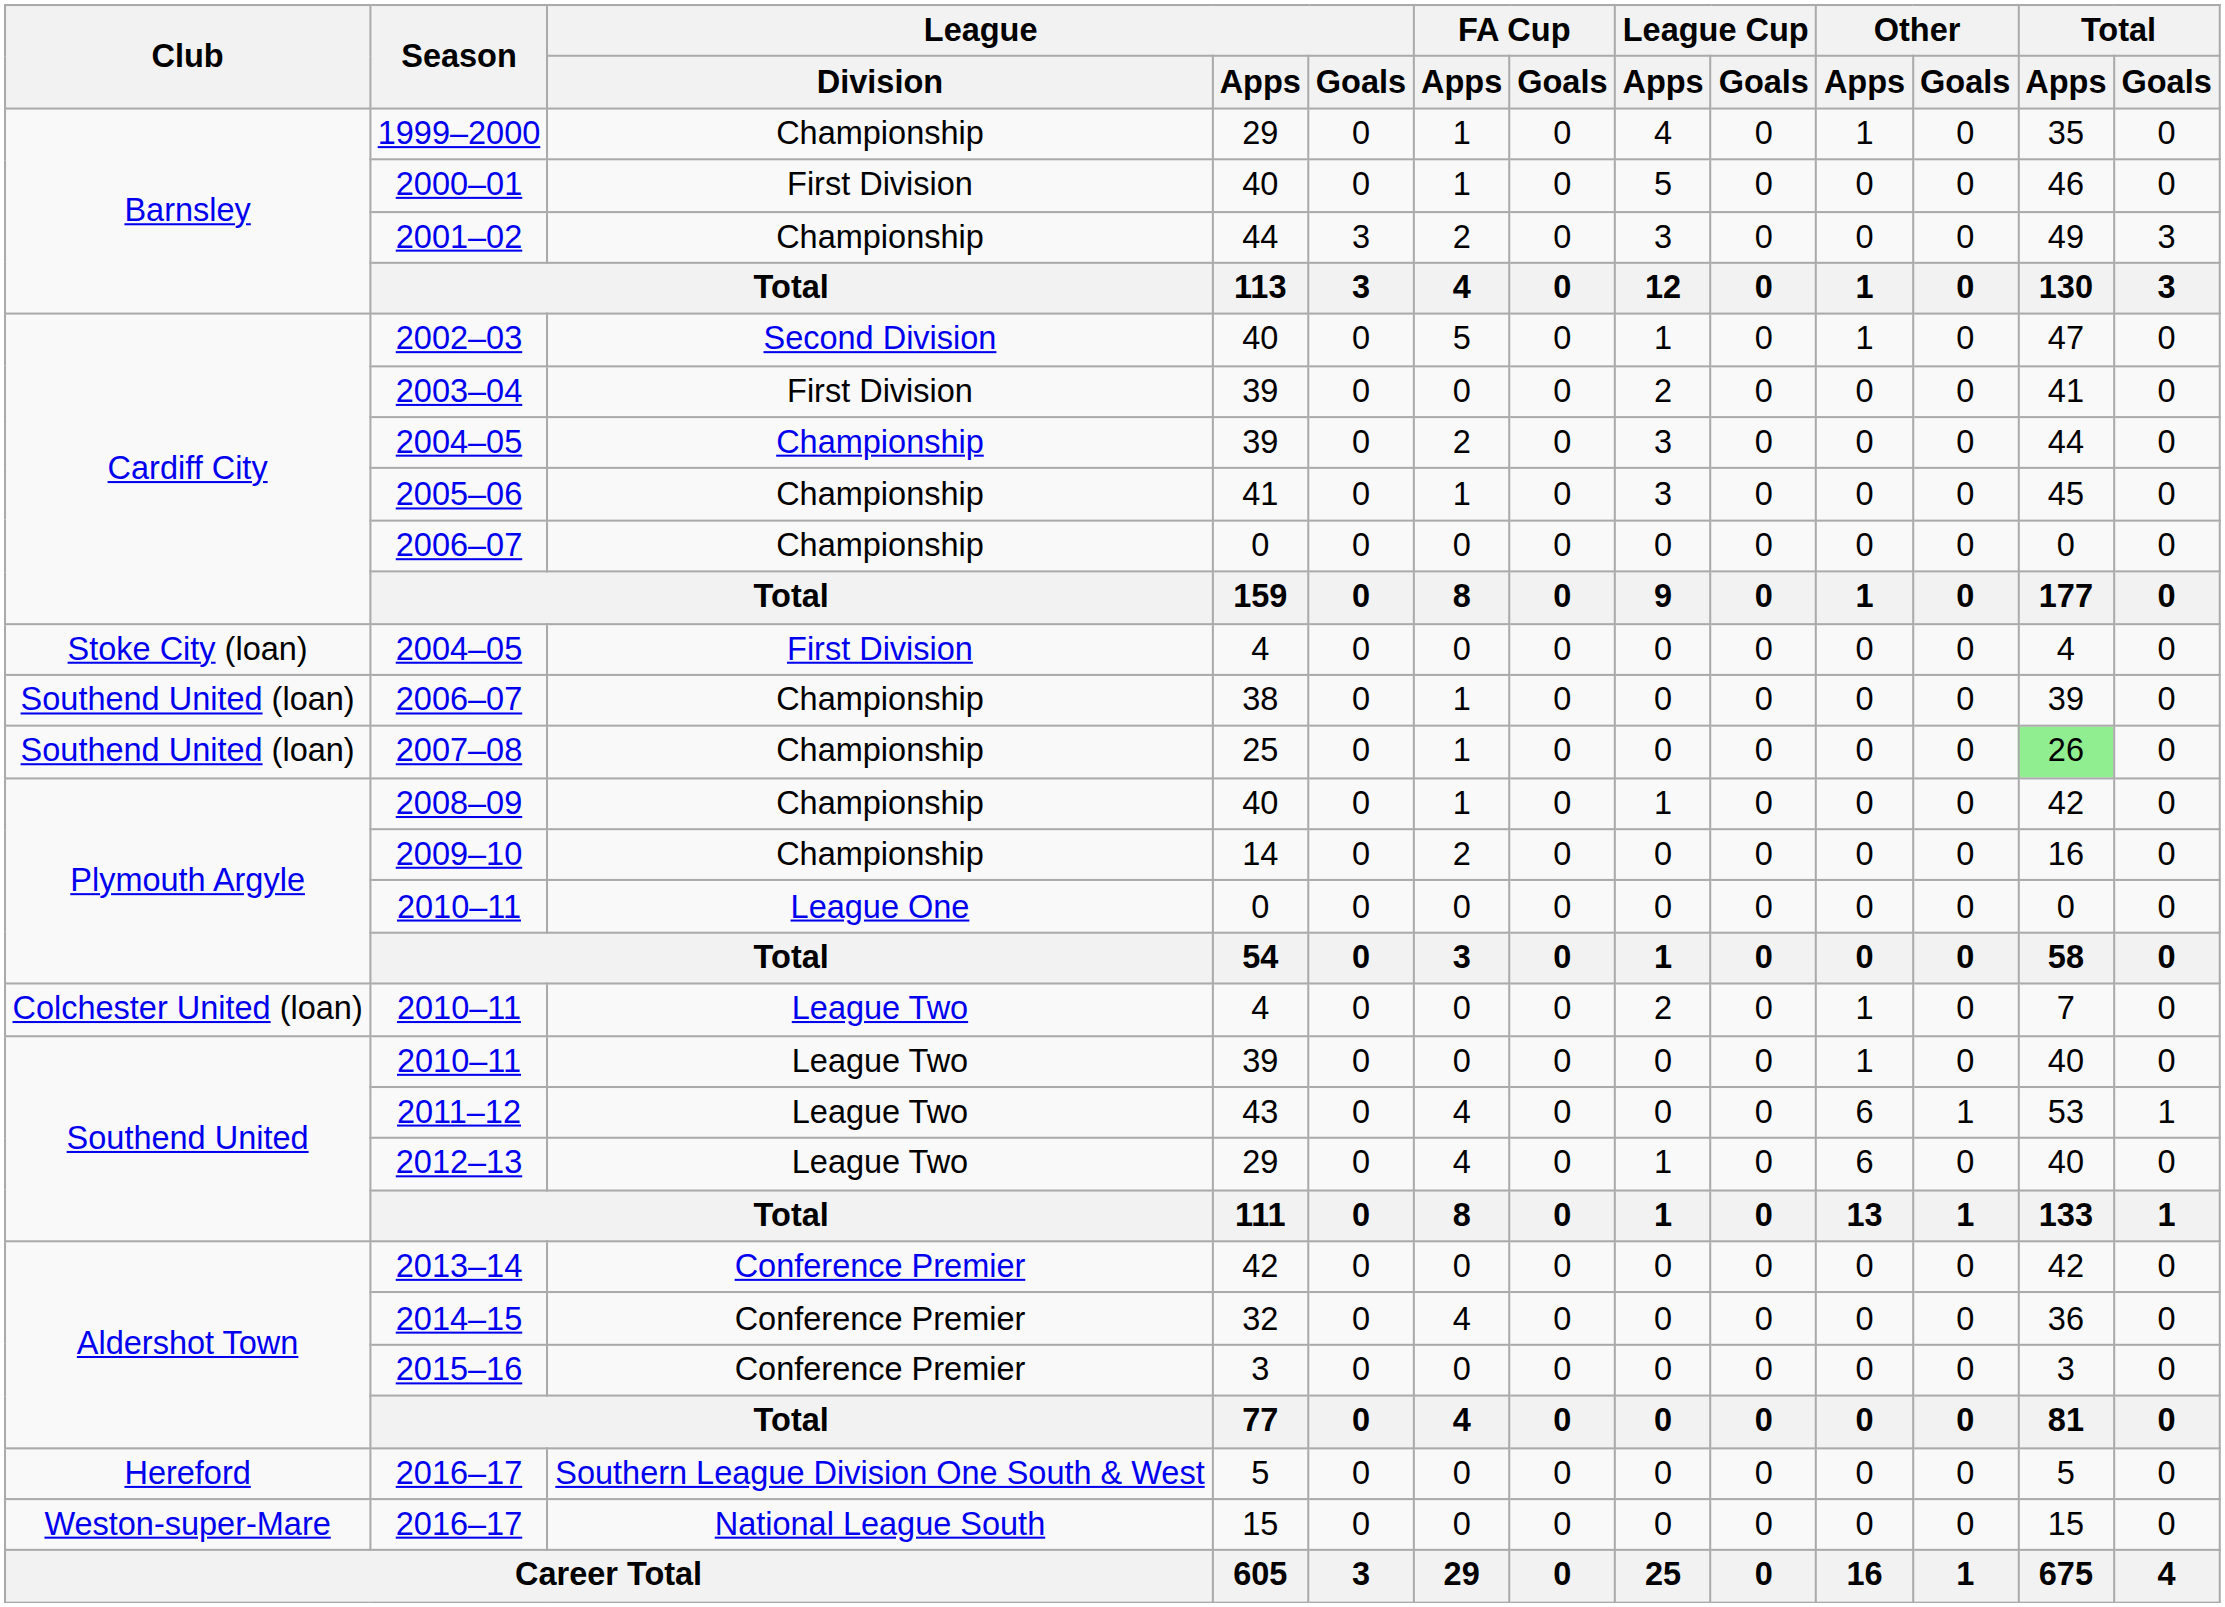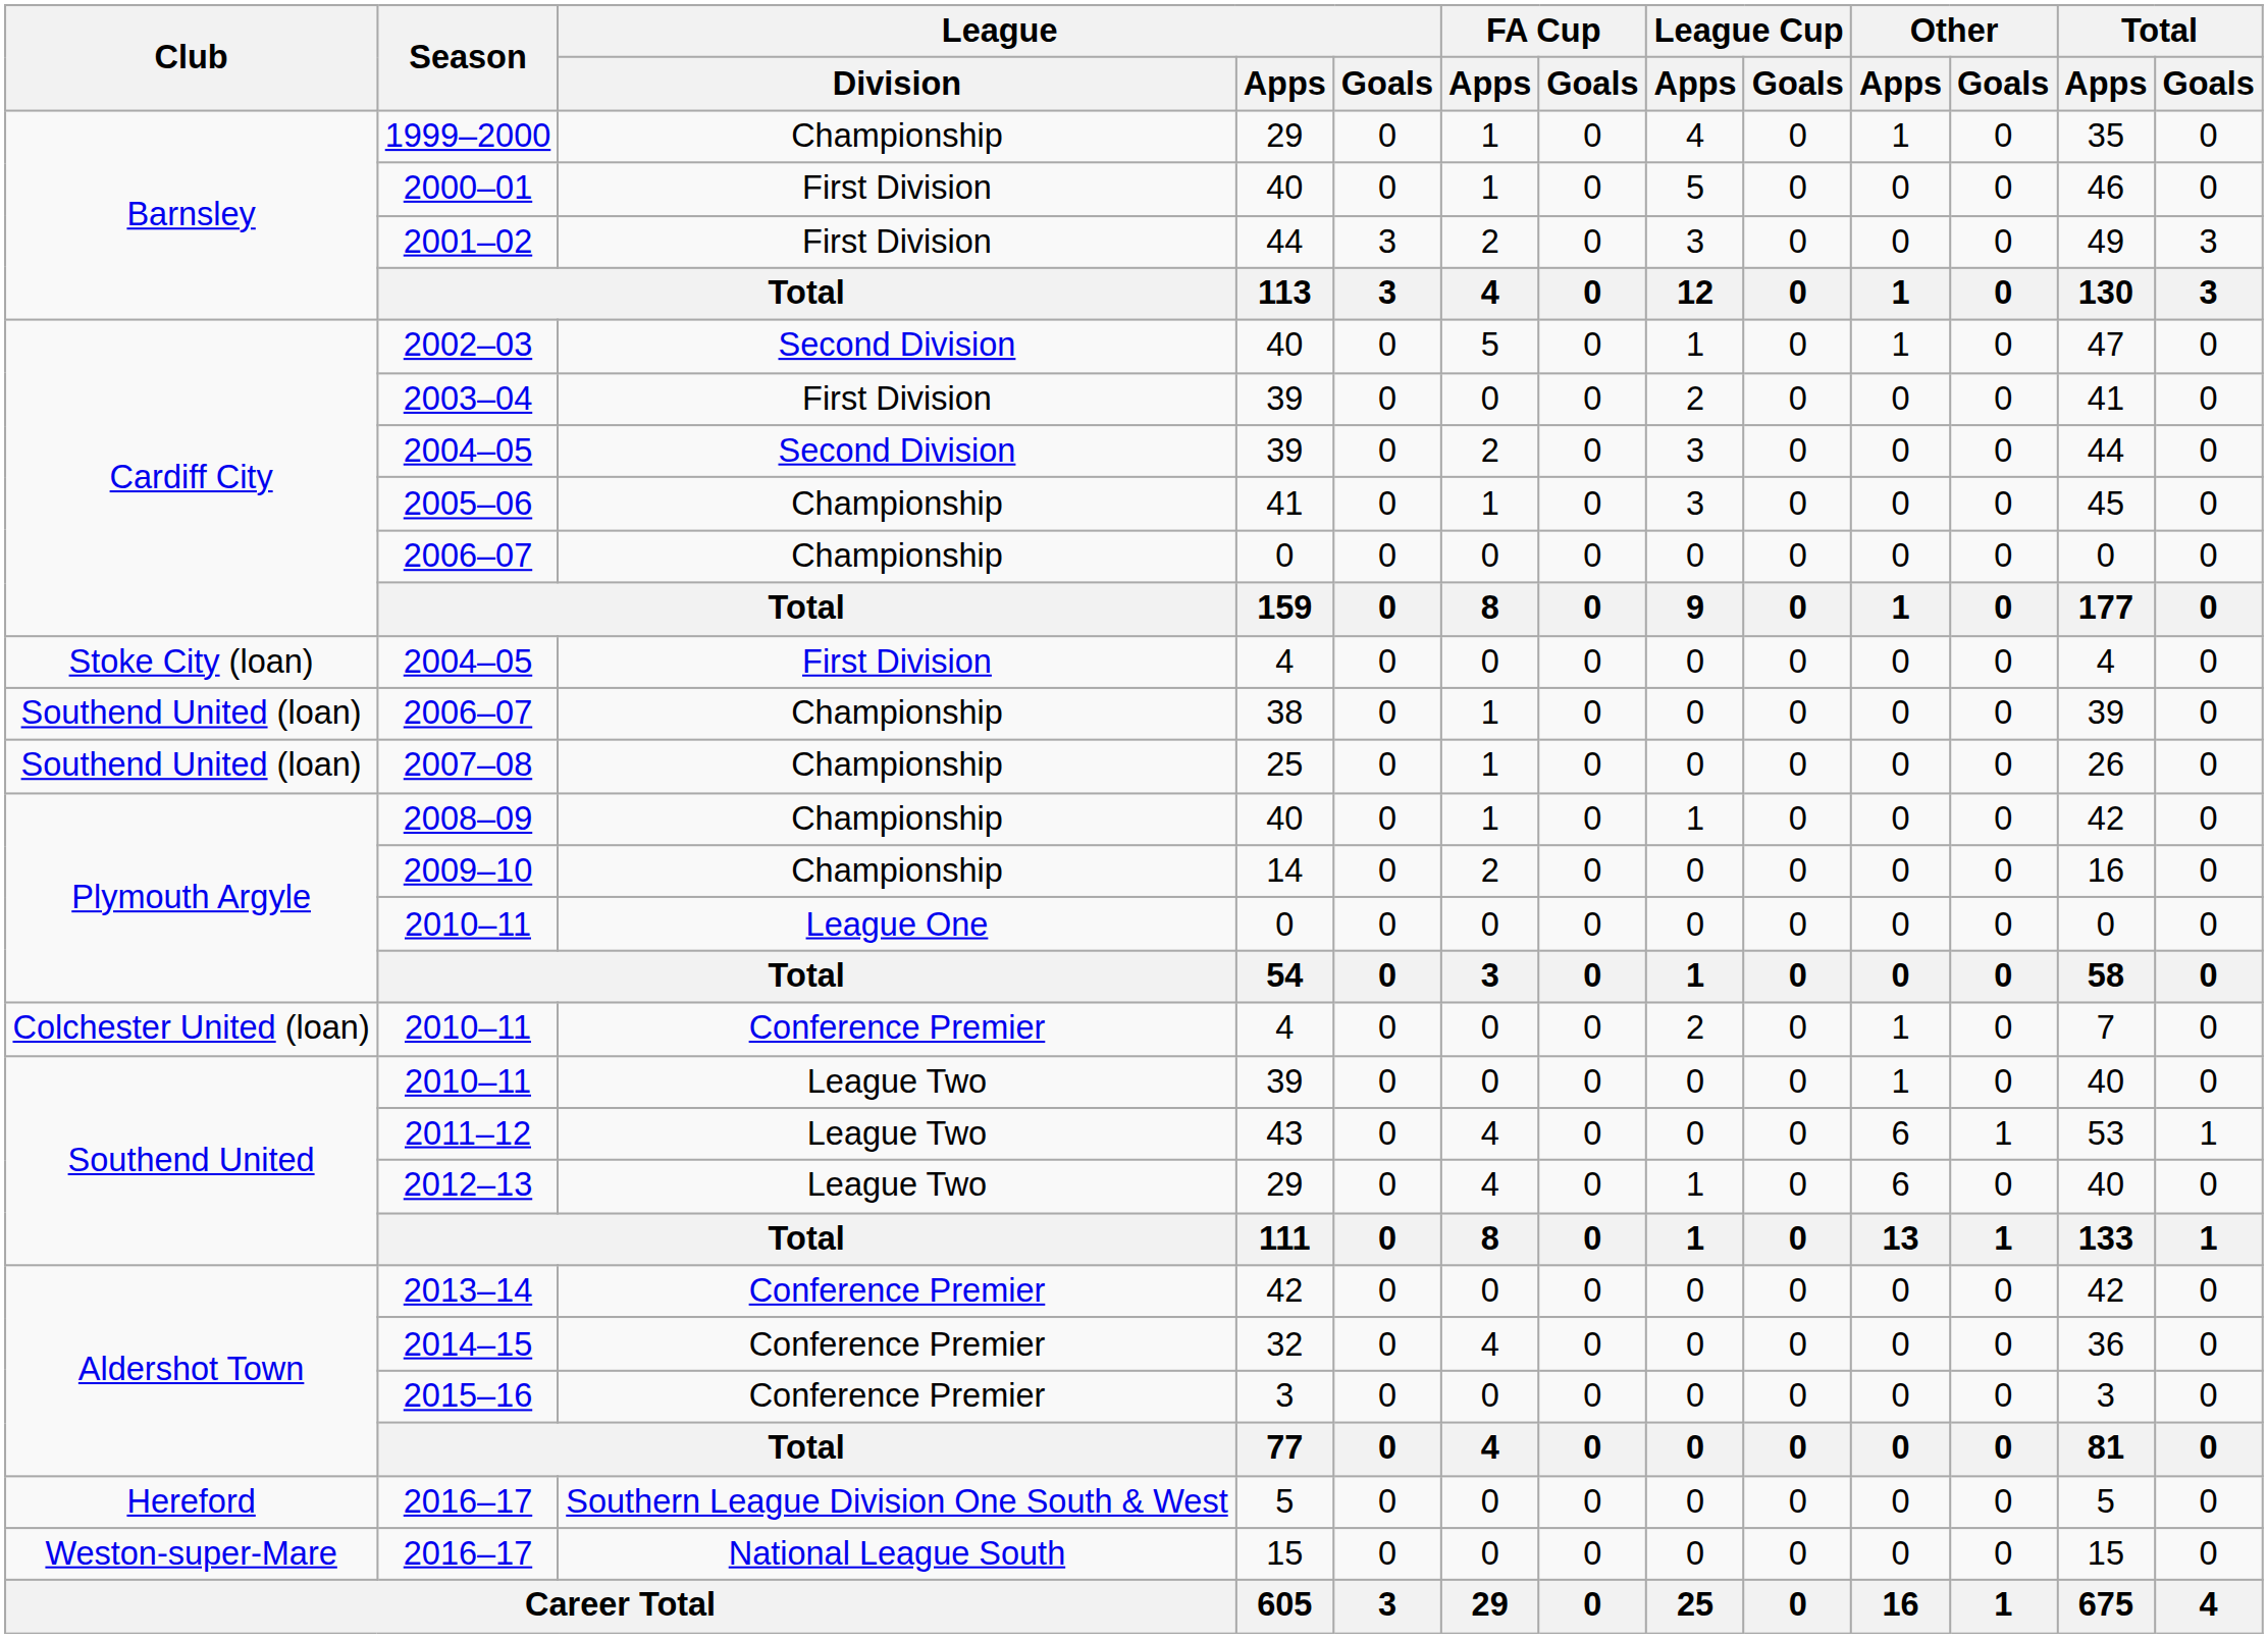2001–02 | League / Division: Championship -> First Division
2004–05 / 39 | League / Division: Championship -> Second Division
2007–08 | Total / Apps: lightgreen background -> no background
2010–11 / 4 | League / Division: League Two -> Conference Premier
